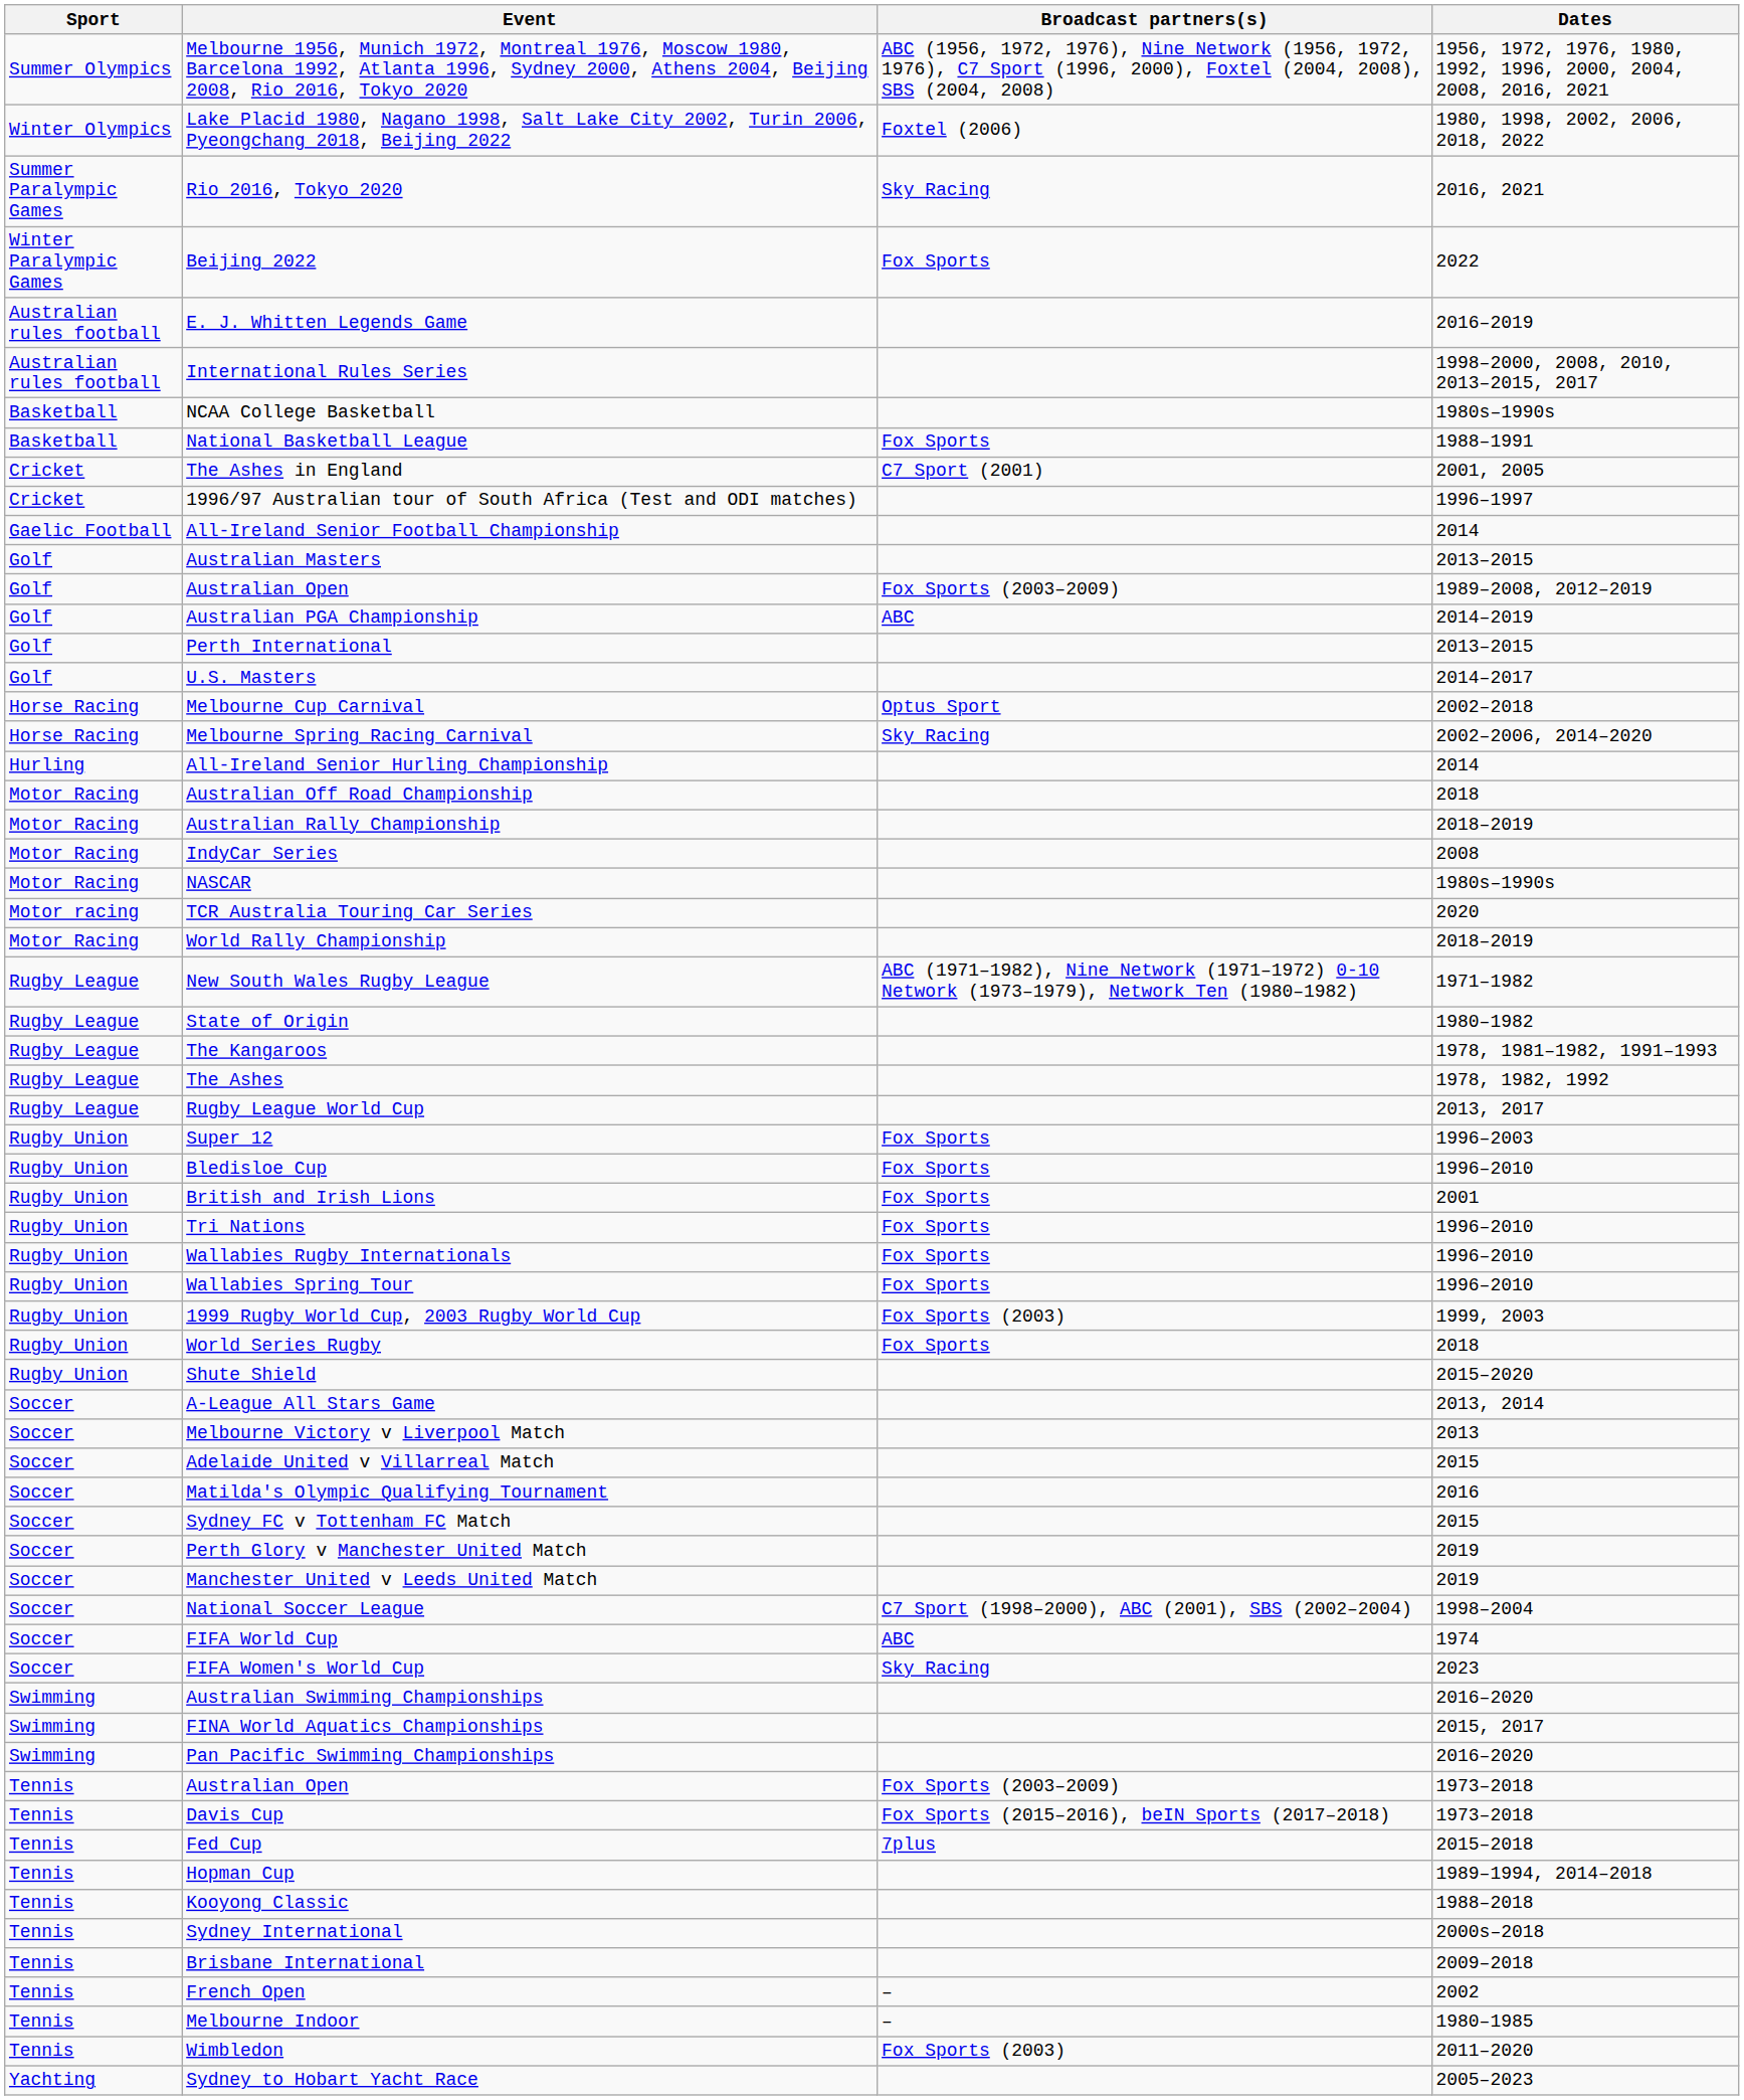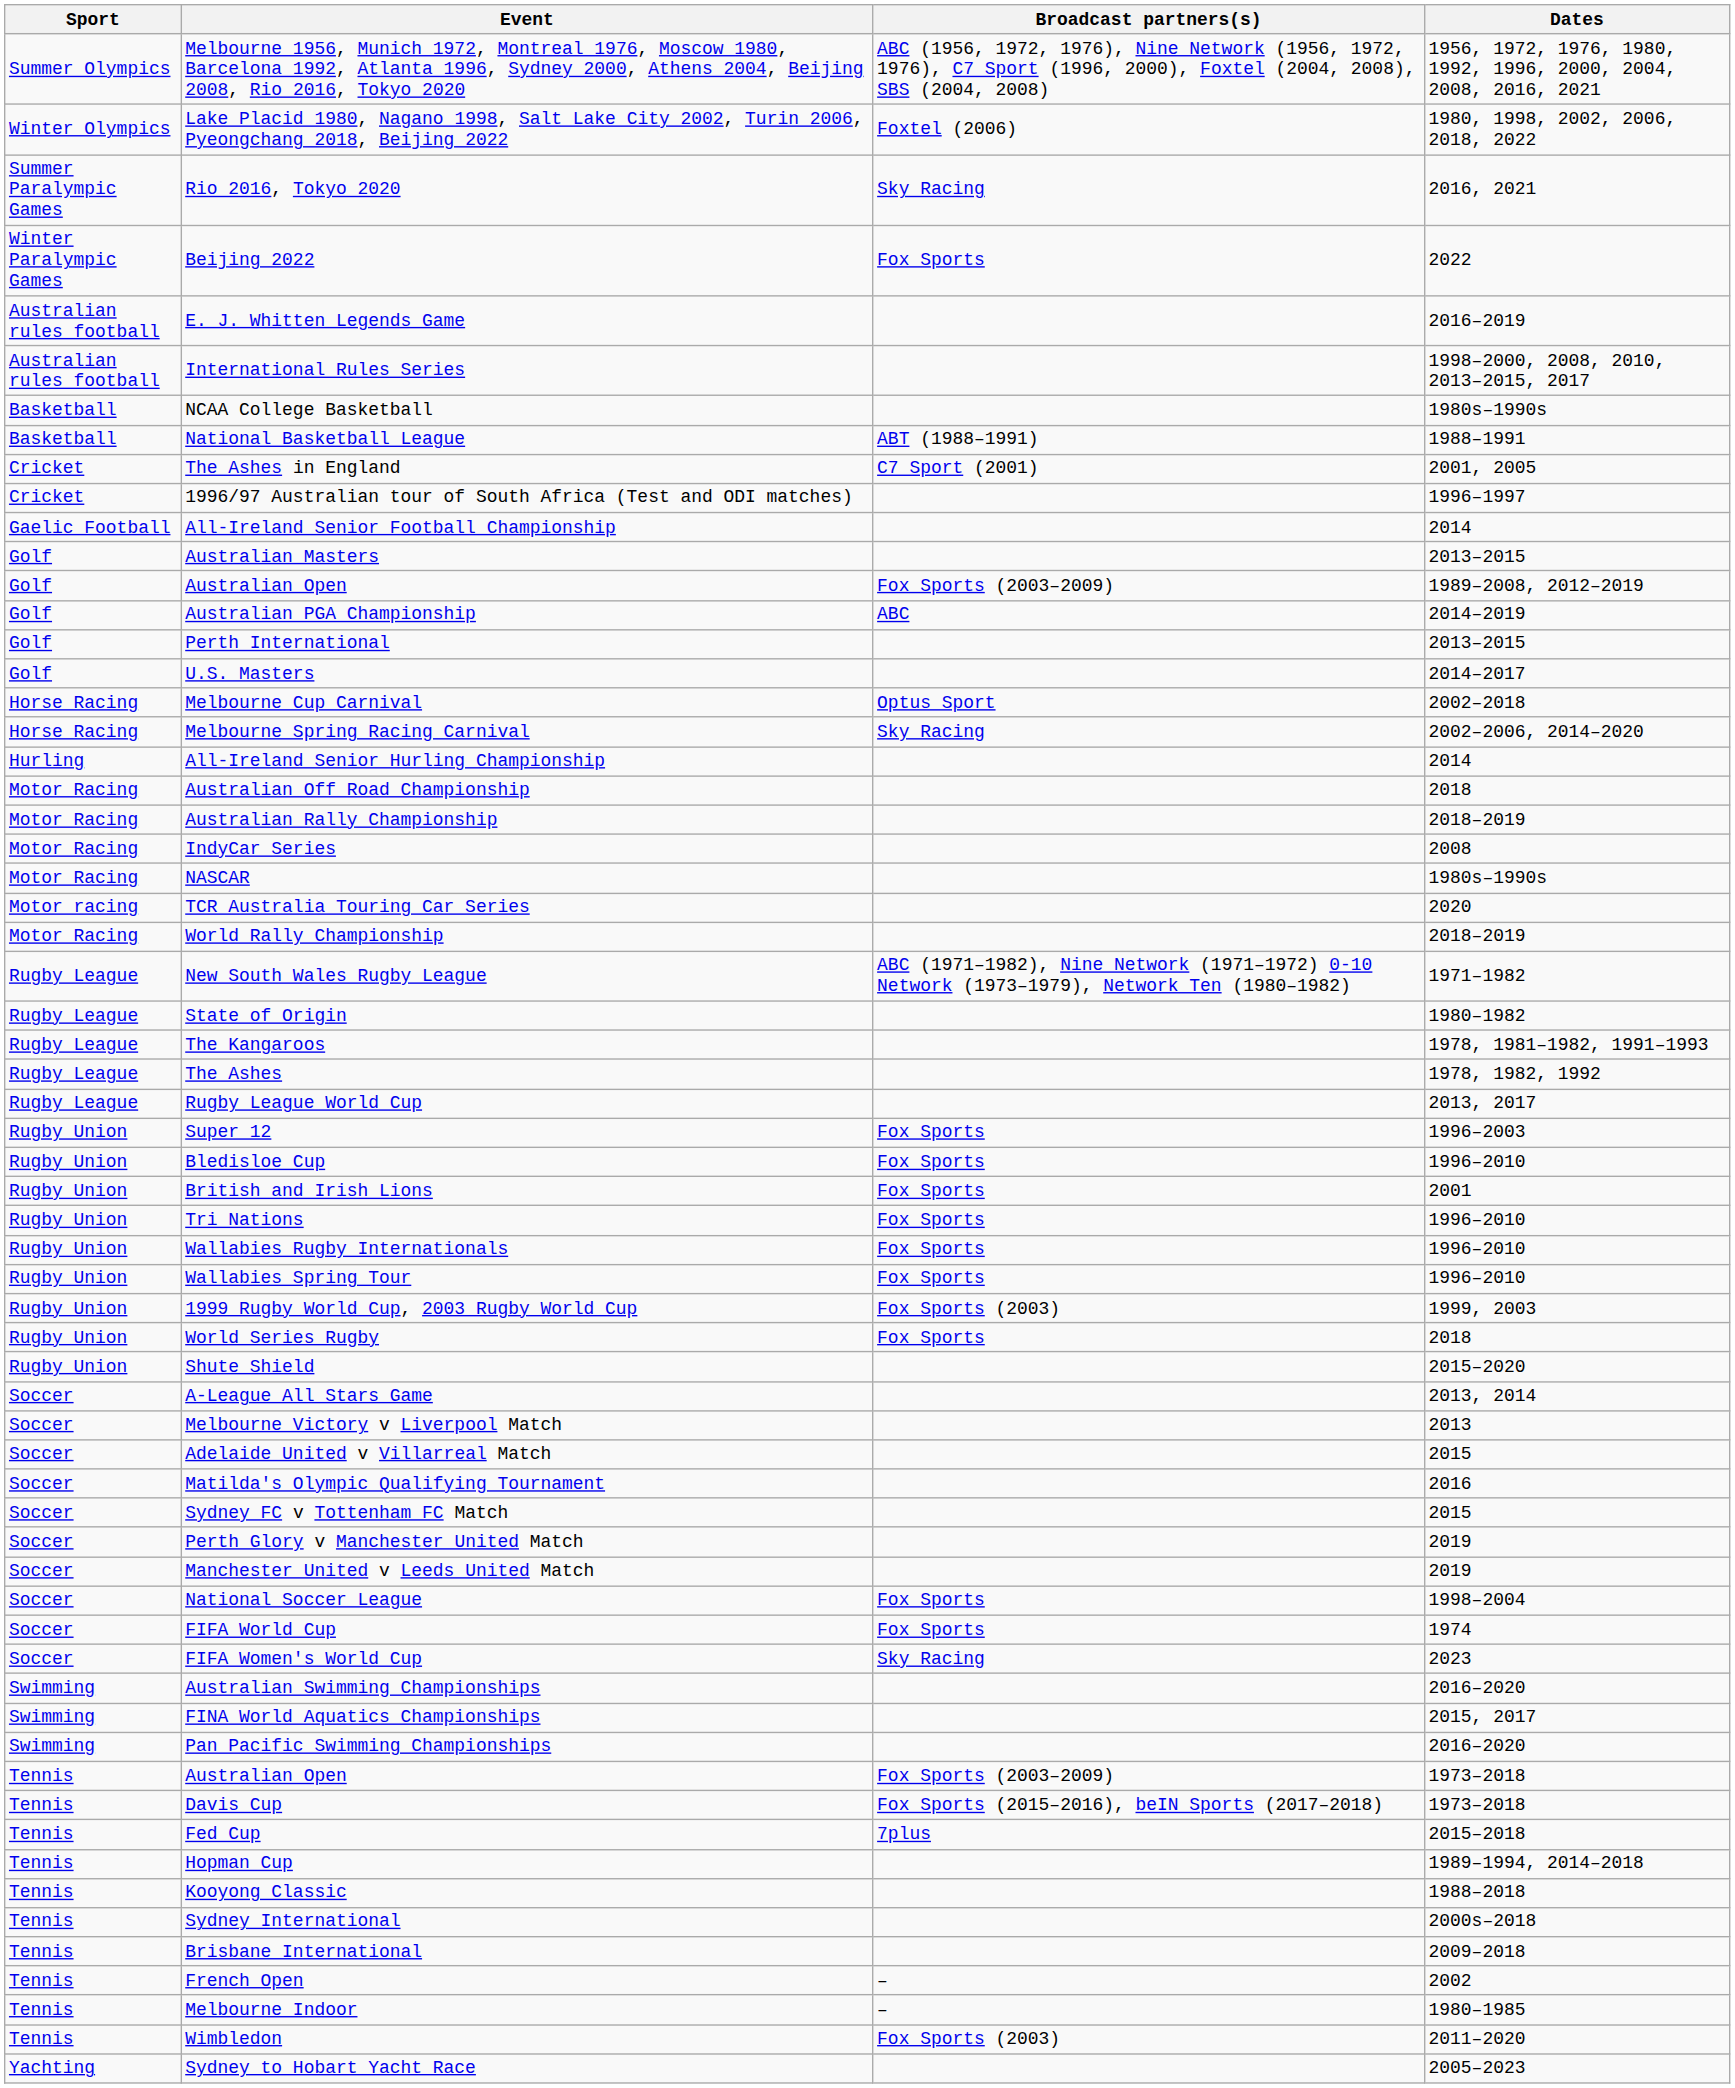National Basketball League | Broadcast partners(s): Fox Sports -> ABT (1988–1991)
National Soccer League | Broadcast partners(s): C7 Sport (1998–2000), ABC (2001), SBS (2002–2004) -> Fox Sports
FIFA World Cup | Broadcast partners(s): ABC -> Fox Sports
